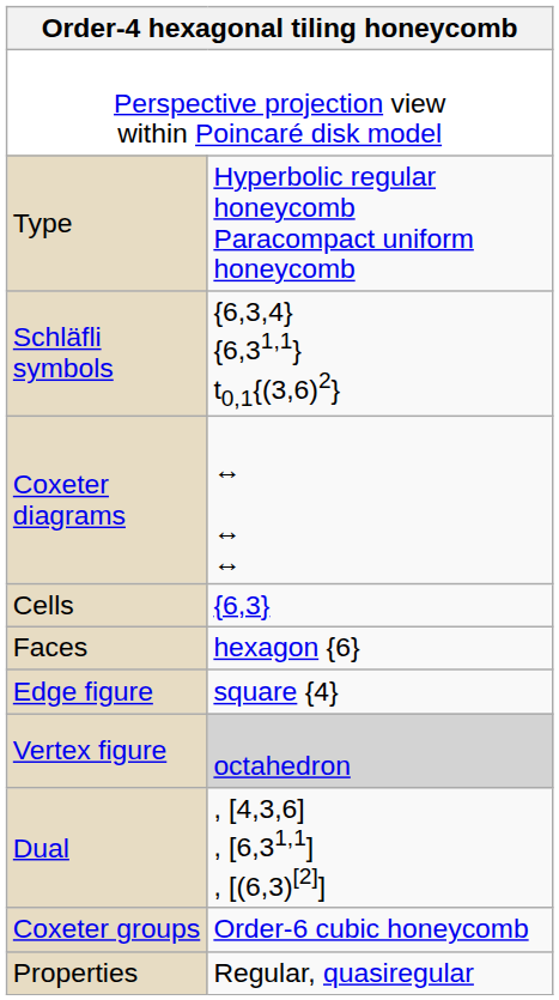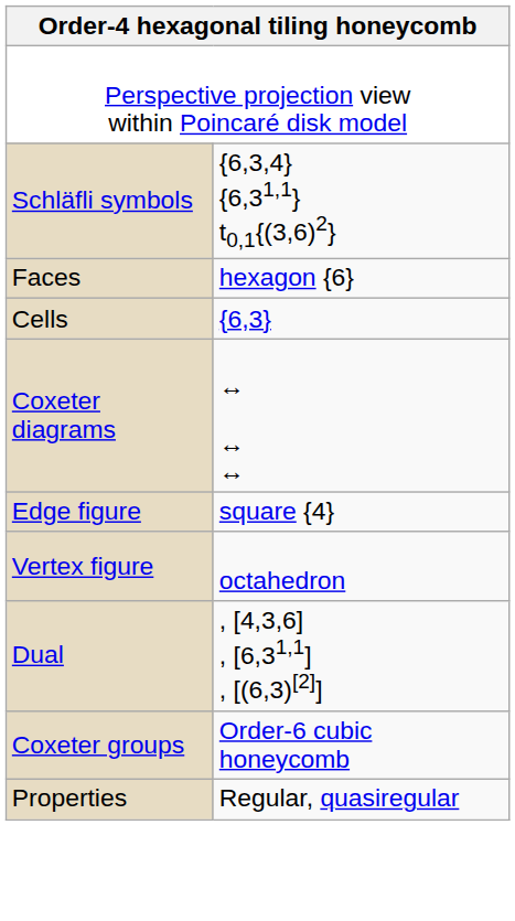- row: Type | Hyperbolic regular honeycomb Paracompact uniform honeycomb
rows swapped: Coxeter diagrams <-> Faces
Vertex figure | column 2: lightgrey background -> no background
